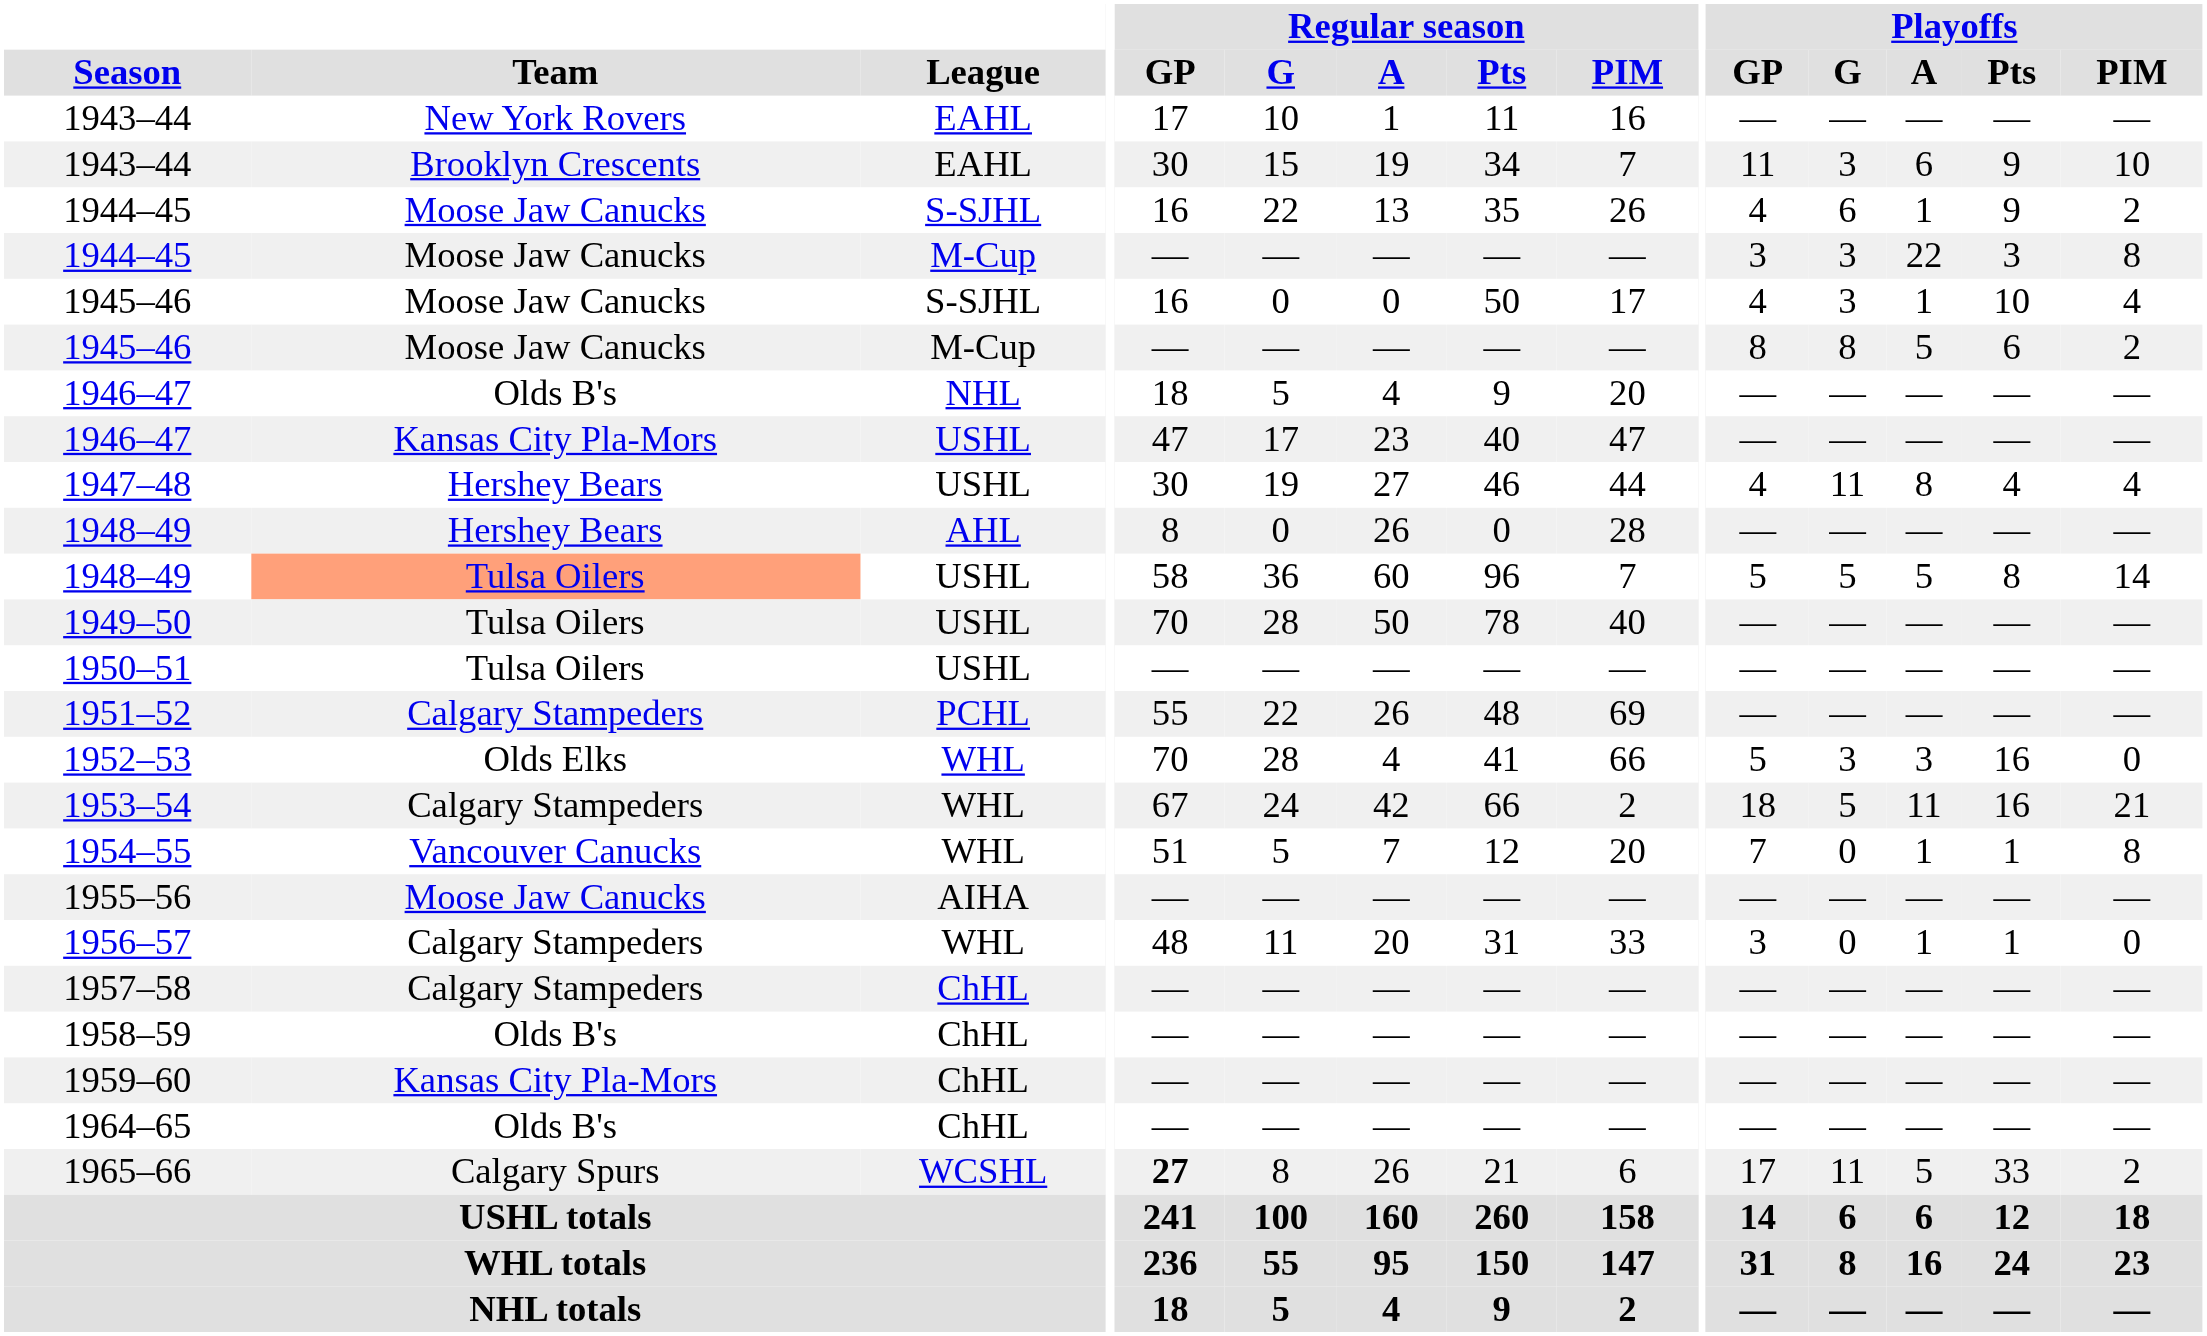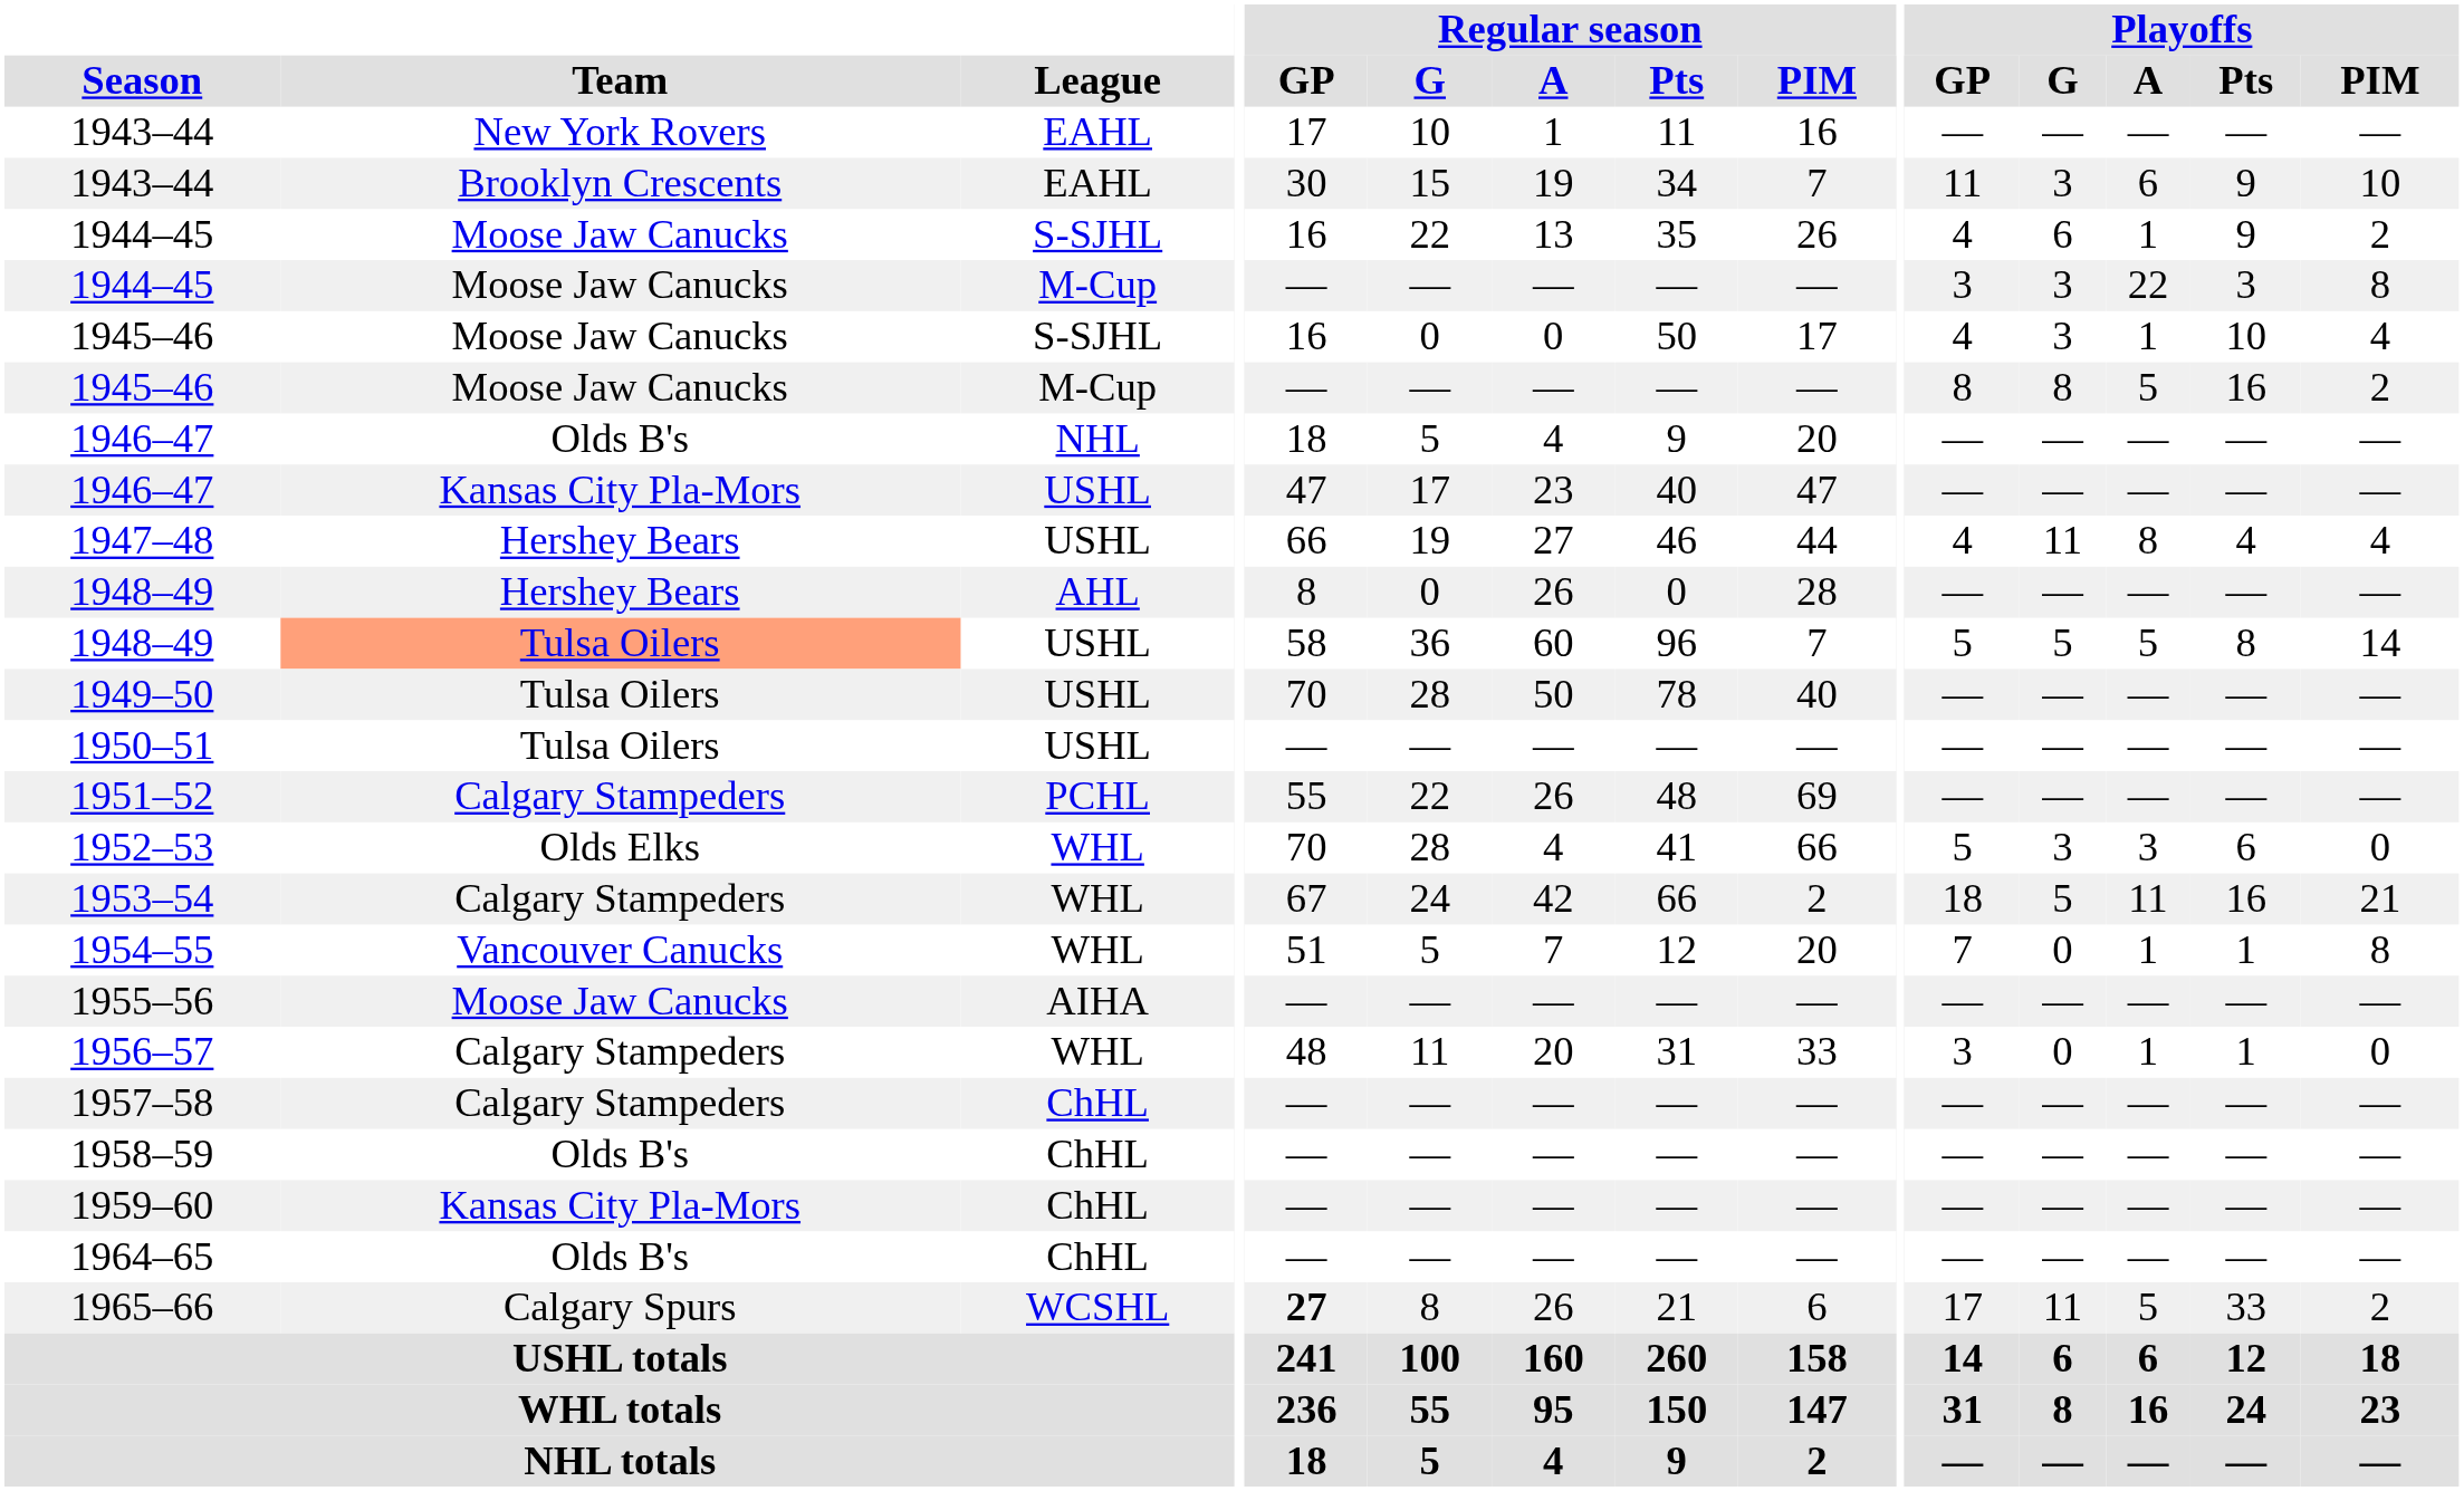1945–46 / M-Cup | Playoffs / Pts: 6 -> 16
1947–48 | Regular season / GP: 30 -> 66
1952–53 | Playoffs / Pts: 16 -> 6
